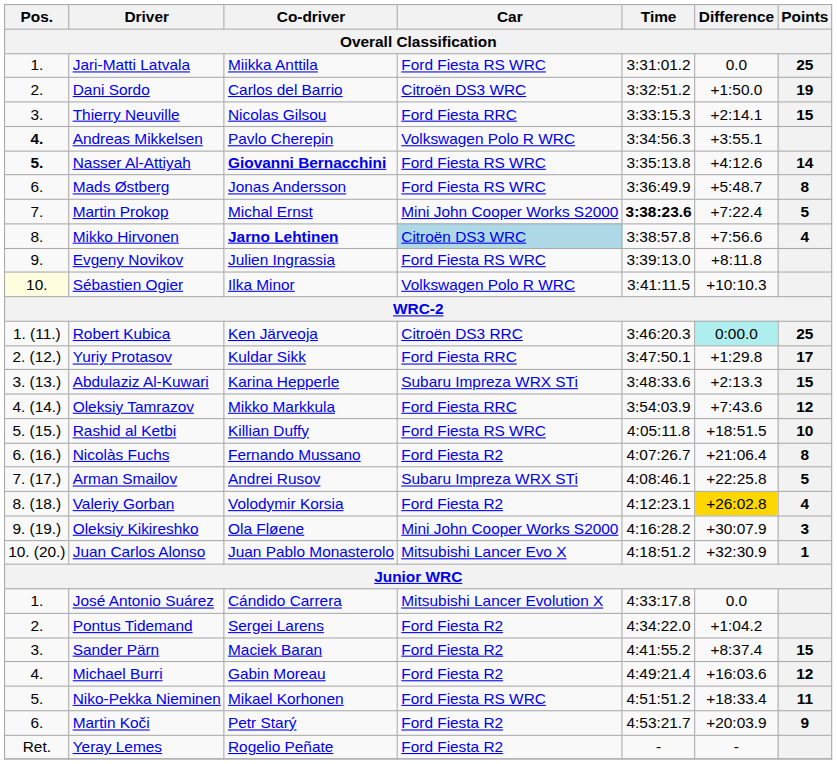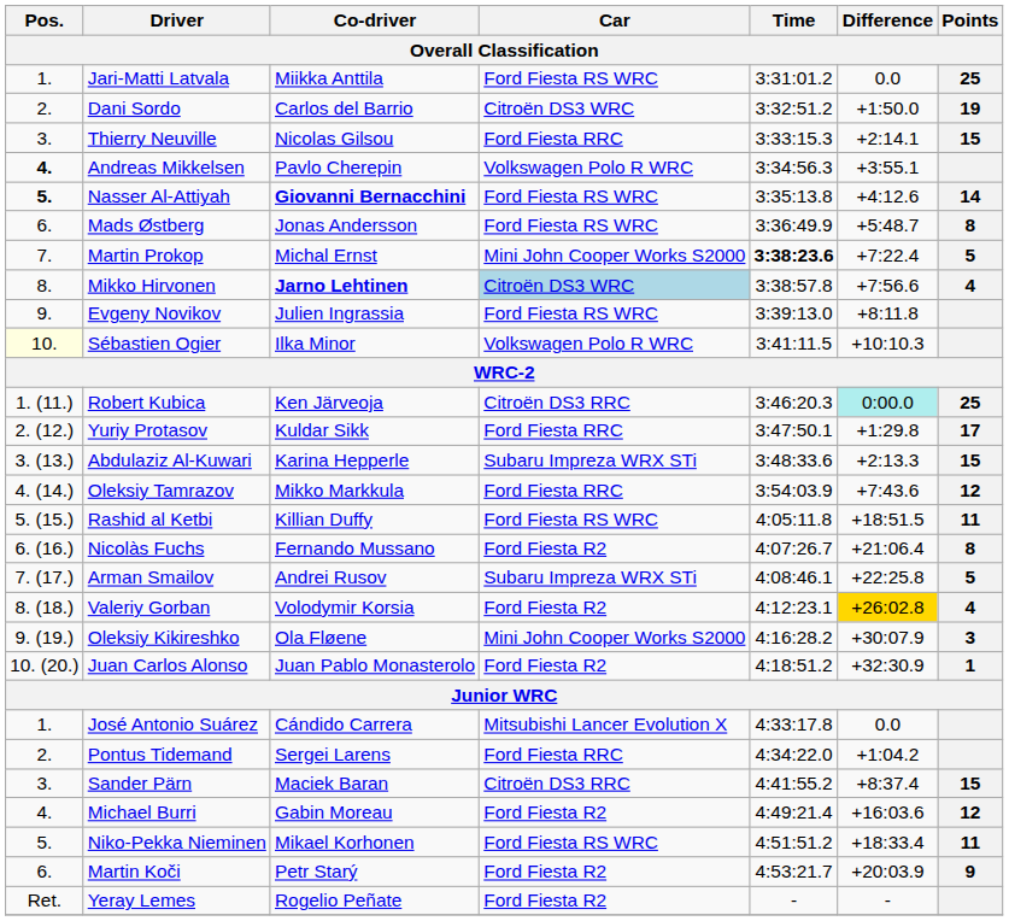Rashid al Ketbi | Points: 10 -> 11
Juan Carlos Alonso | Car: Mitsubishi Lancer Evo X -> Ford Fiesta R2
Pontus Tidemand | Car: Ford Fiesta R2 -> Ford Fiesta RRC
Sander Pärn | Car: Ford Fiesta R2 -> Citroën DS3 RRC
